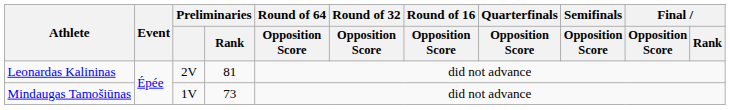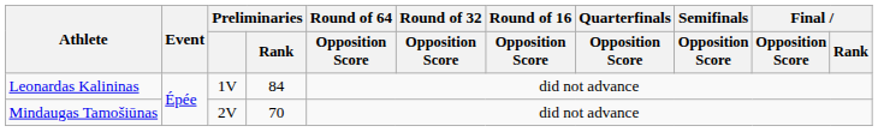Leonardas Kalininas | Preliminaries: 2V -> 1V
Leonardas Kalininas | Preliminaries / Rank: 81 -> 84
Mindaugas Tamošiūnas | Preliminaries: 1V -> 2V
Mindaugas Tamošiūnas | Preliminaries / Rank: 73 -> 70
